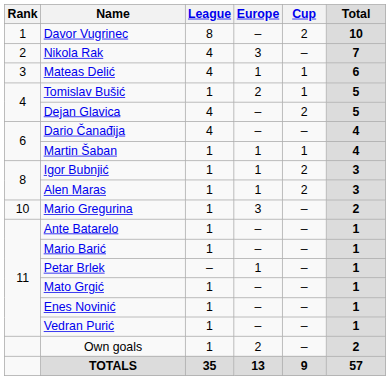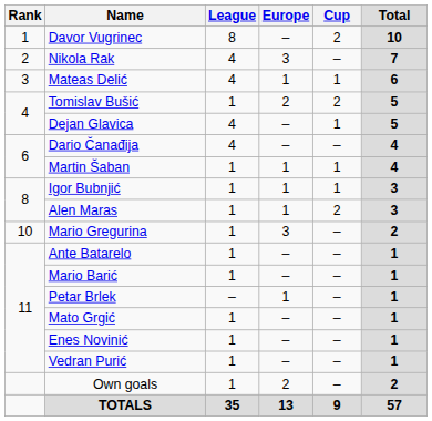Tomislav Bušić | Cup: 1 -> 2
Dejan Glavica | Cup: 2 -> 1
Igor Bubnjić | Cup: 2 -> 1
